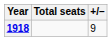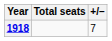1918 | +/–: 9 -> 7
